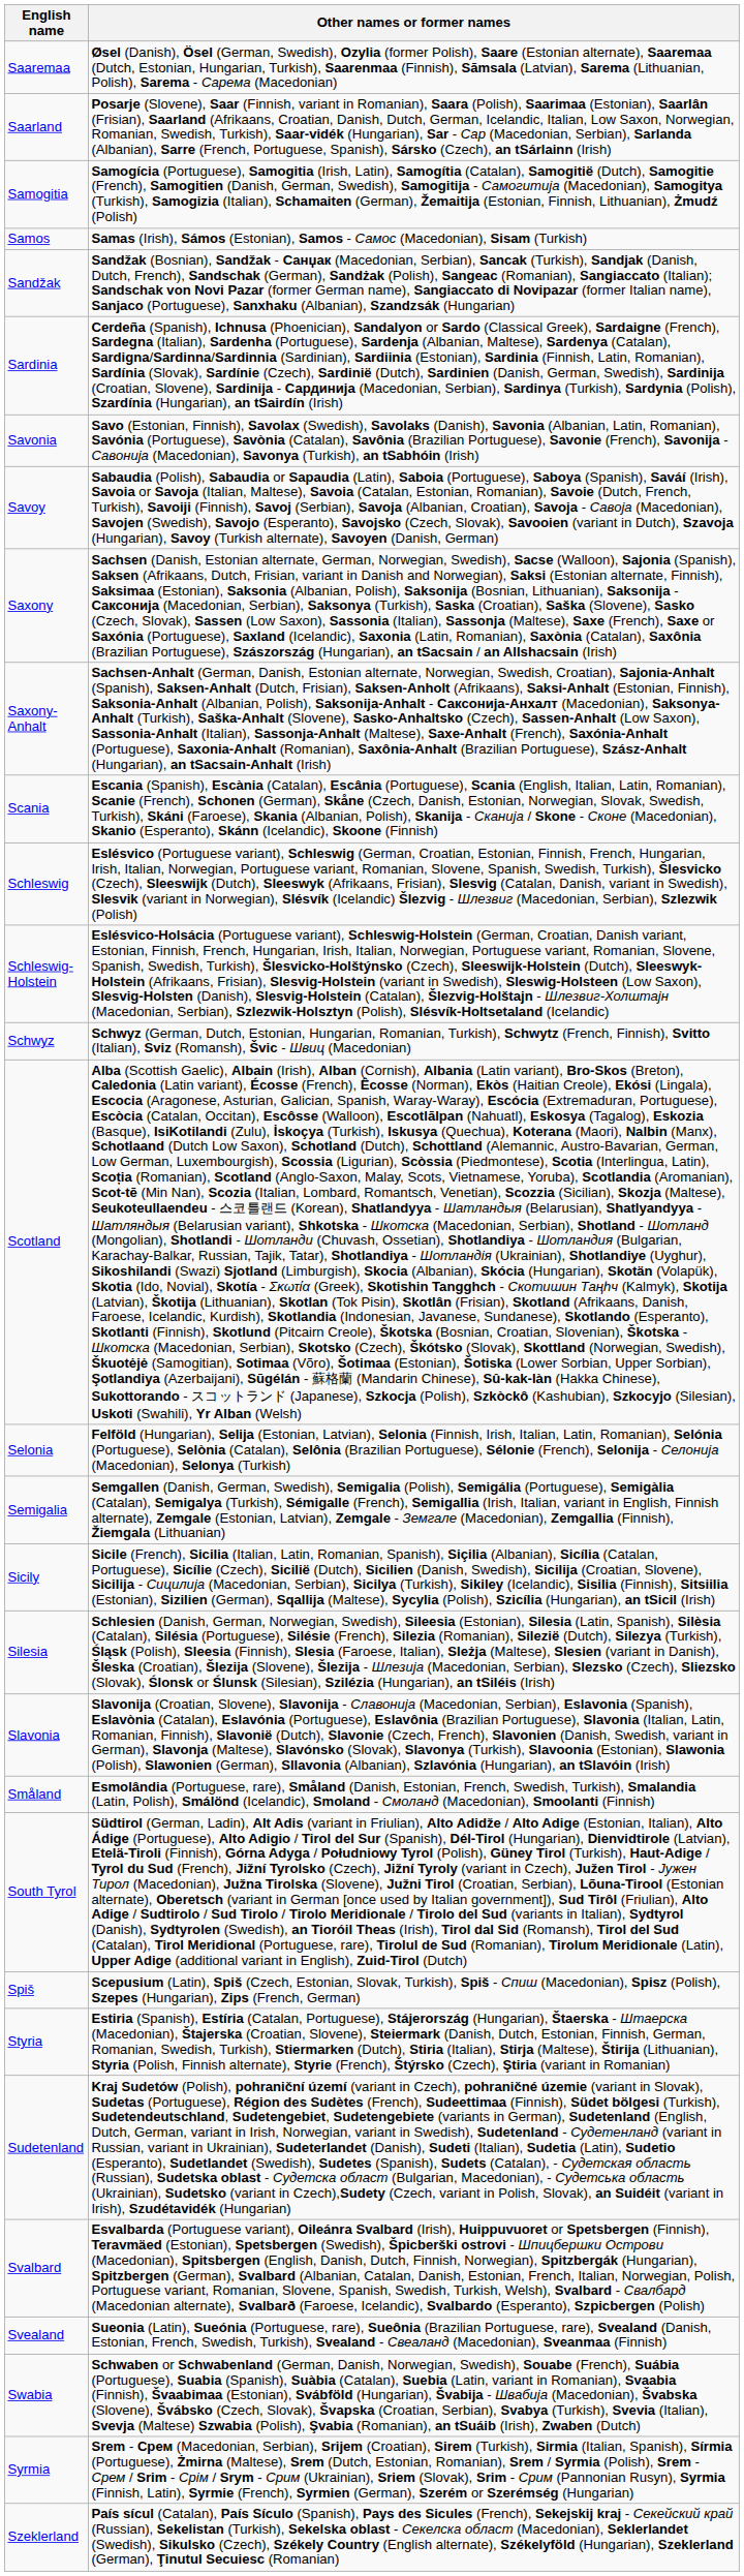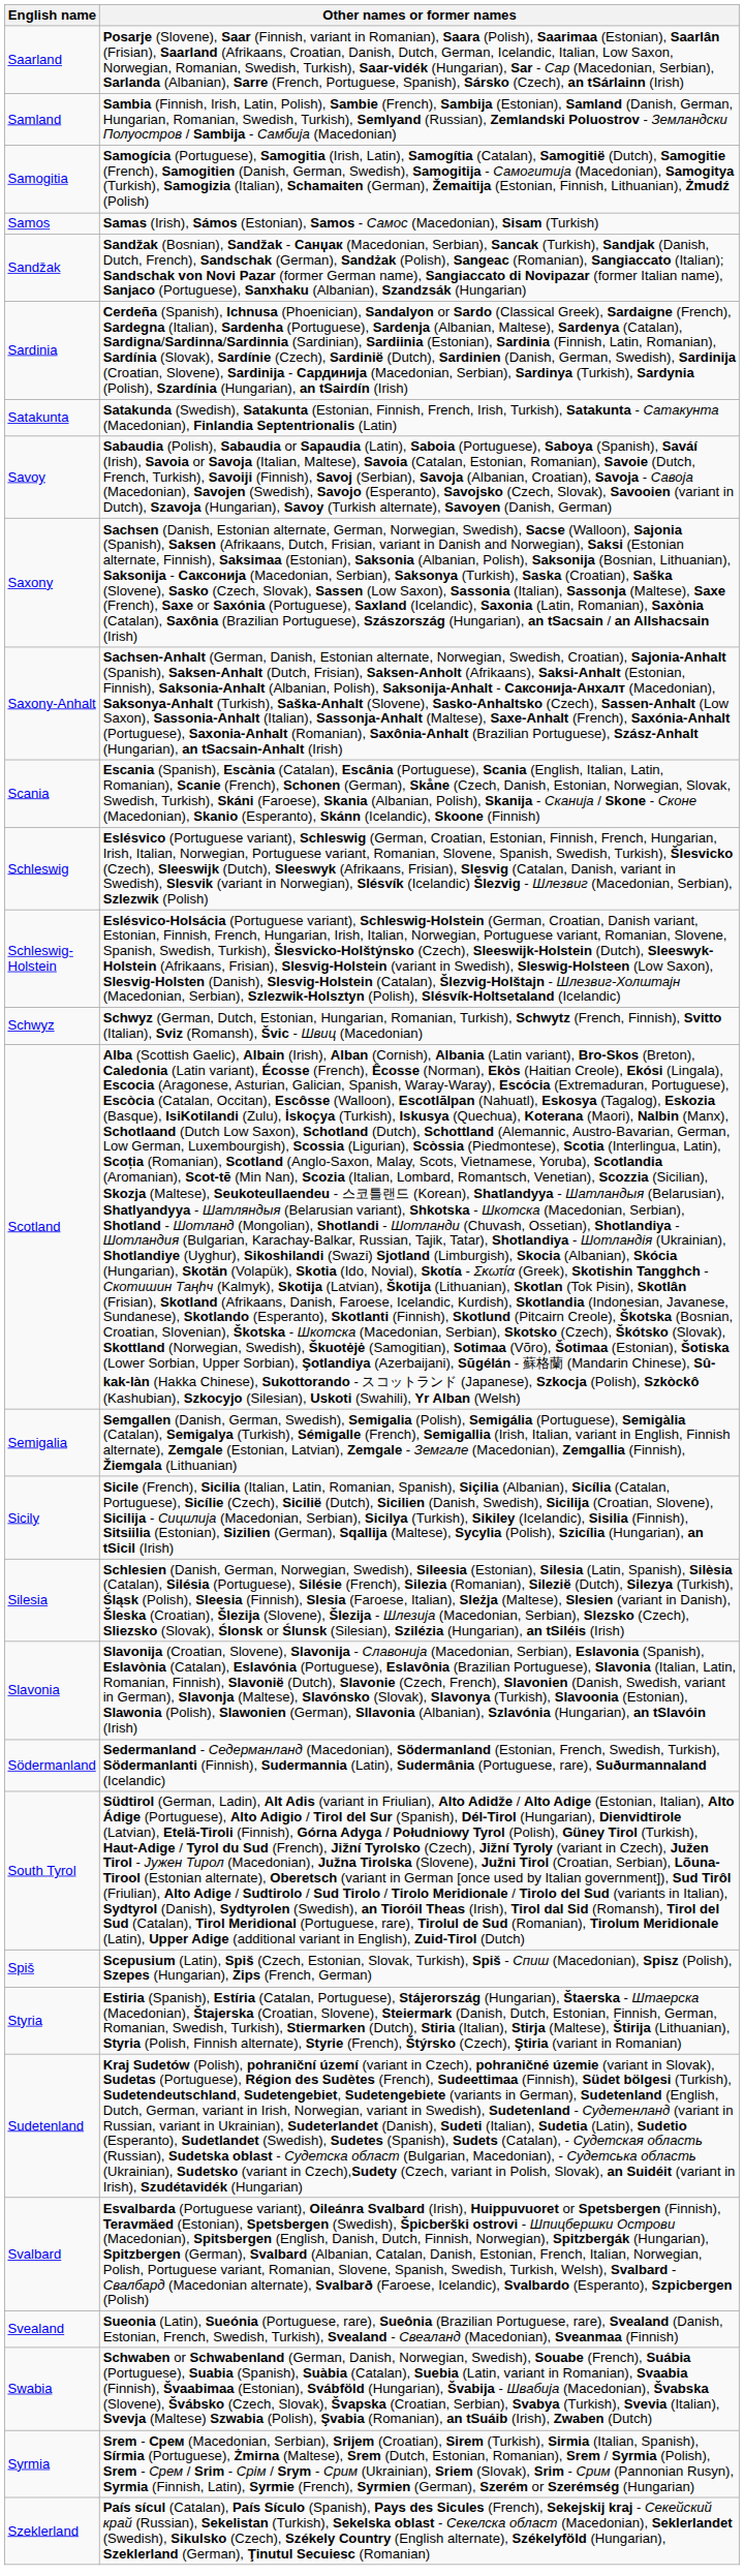- row: Saaremaa | Øsel (Danish), Ösel (German, Swedish), Ozylia (former Polish), Saare (Estonian alternate), Saaremaa (Dutch, Estonian, Hungarian, Turkish), Saarenmaa (Finnish), Sāmsala (Latvian), Sarema (Lithuanian, Polish), Sarema - Сарема (Macedonian)
+ row: Samland | Sambia (Finnish, Irish, Latin, Polish), Sambie (French), Sambija (Estonian), Samland (Danish, German, Hungarian, Romanian, Swedish, Turkish), Semlyand (Russian), Zemlandski Poluostrov - Земландски Полуостров / Sambija - Самбија (Macedonian)
+ row: Satakunta | Satakunda (Swedish), Satakunta (Estonian, Finnish, French, Irish, Turkish), Satakunta - Сатакунта (Macedonian), Finlandia Septentrionalis (Latin)
- row: Savonia | Savo (Estonian, Finnish), Savolax (Swedish), Savolaks (Danish), Savonia (Albanian, Latin, Romanian), Savónia (Portuguese), Savònia (Catalan), Savônia (Brazilian Portuguese), Savonie (French), Savonija - Савонија (Macedonian), Savonya (Turkish), an tSabhóin (Irish)
- row: Selonia | Felföld (Hungarian), Selija (Estonian, Latvian), Selonia (Finnish, Irish, Italian, Latin, Romanian), Selónia (Portuguese), Selònia (Catalan), Selônia (Brazilian Portuguese), Sélonie (French), Selonija - Селонија (Macedonian), Selonya (Turkish)
- row: Småland | Esmolândia (Portuguese, rare), Småland (Danish, Estonian, French, Swedish, Turkish), Smalandia (Latin, Polish), Smálönd (Icelandic), Smoland - Смоланд (Macedonian), Smoolanti (Finnish)
+ row: Södermanland | Sedermanland - Седерманланд (Macedonian), Södermanland (Estonian, French, Swedish, Turkish), Södermanlanti (Finnish), Sudermannia (Latin), Sudermânia (Portuguese, rare), Suðurmannaland (Icelandic)
